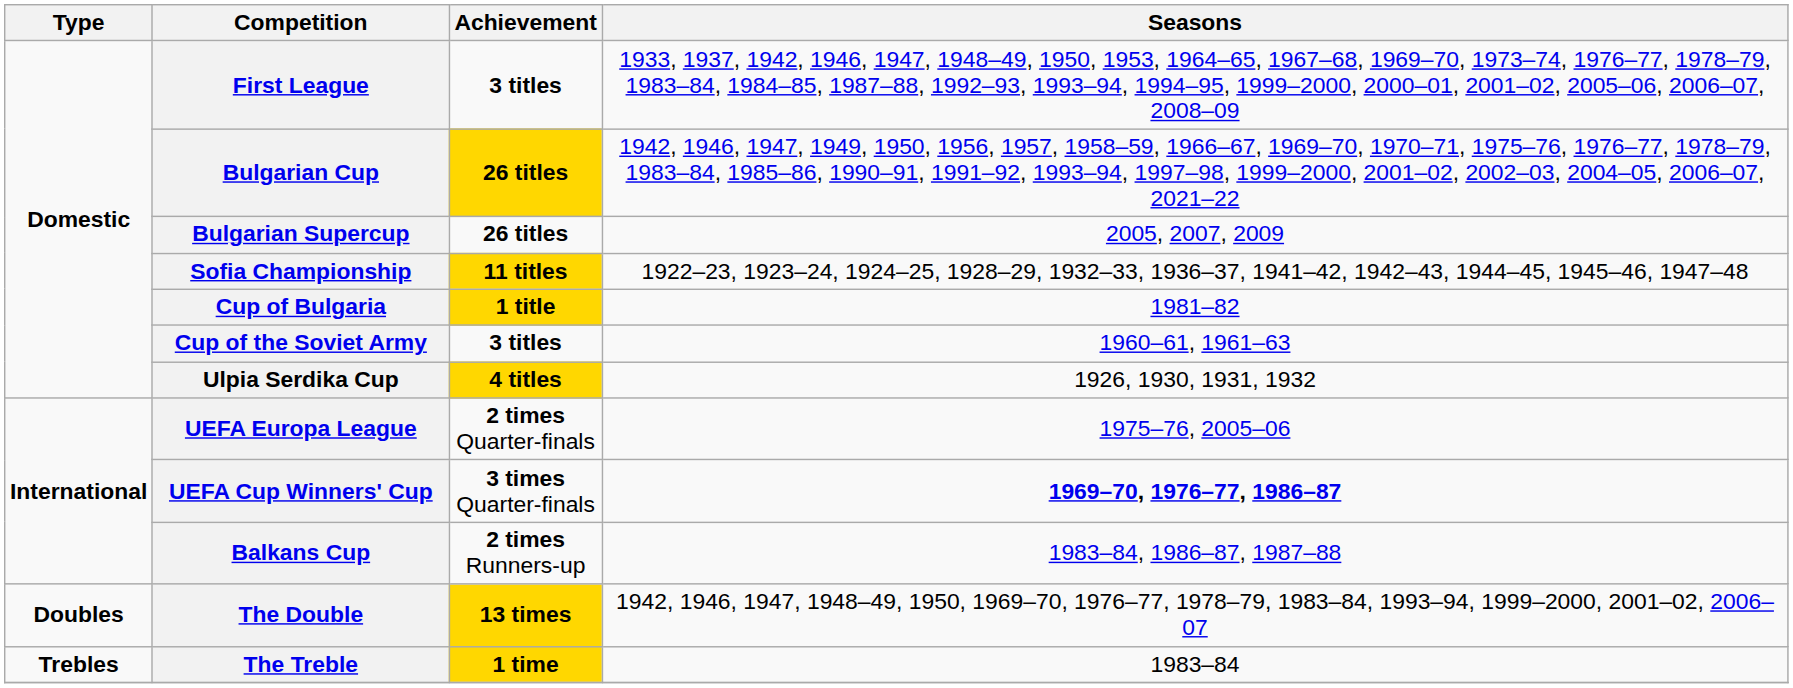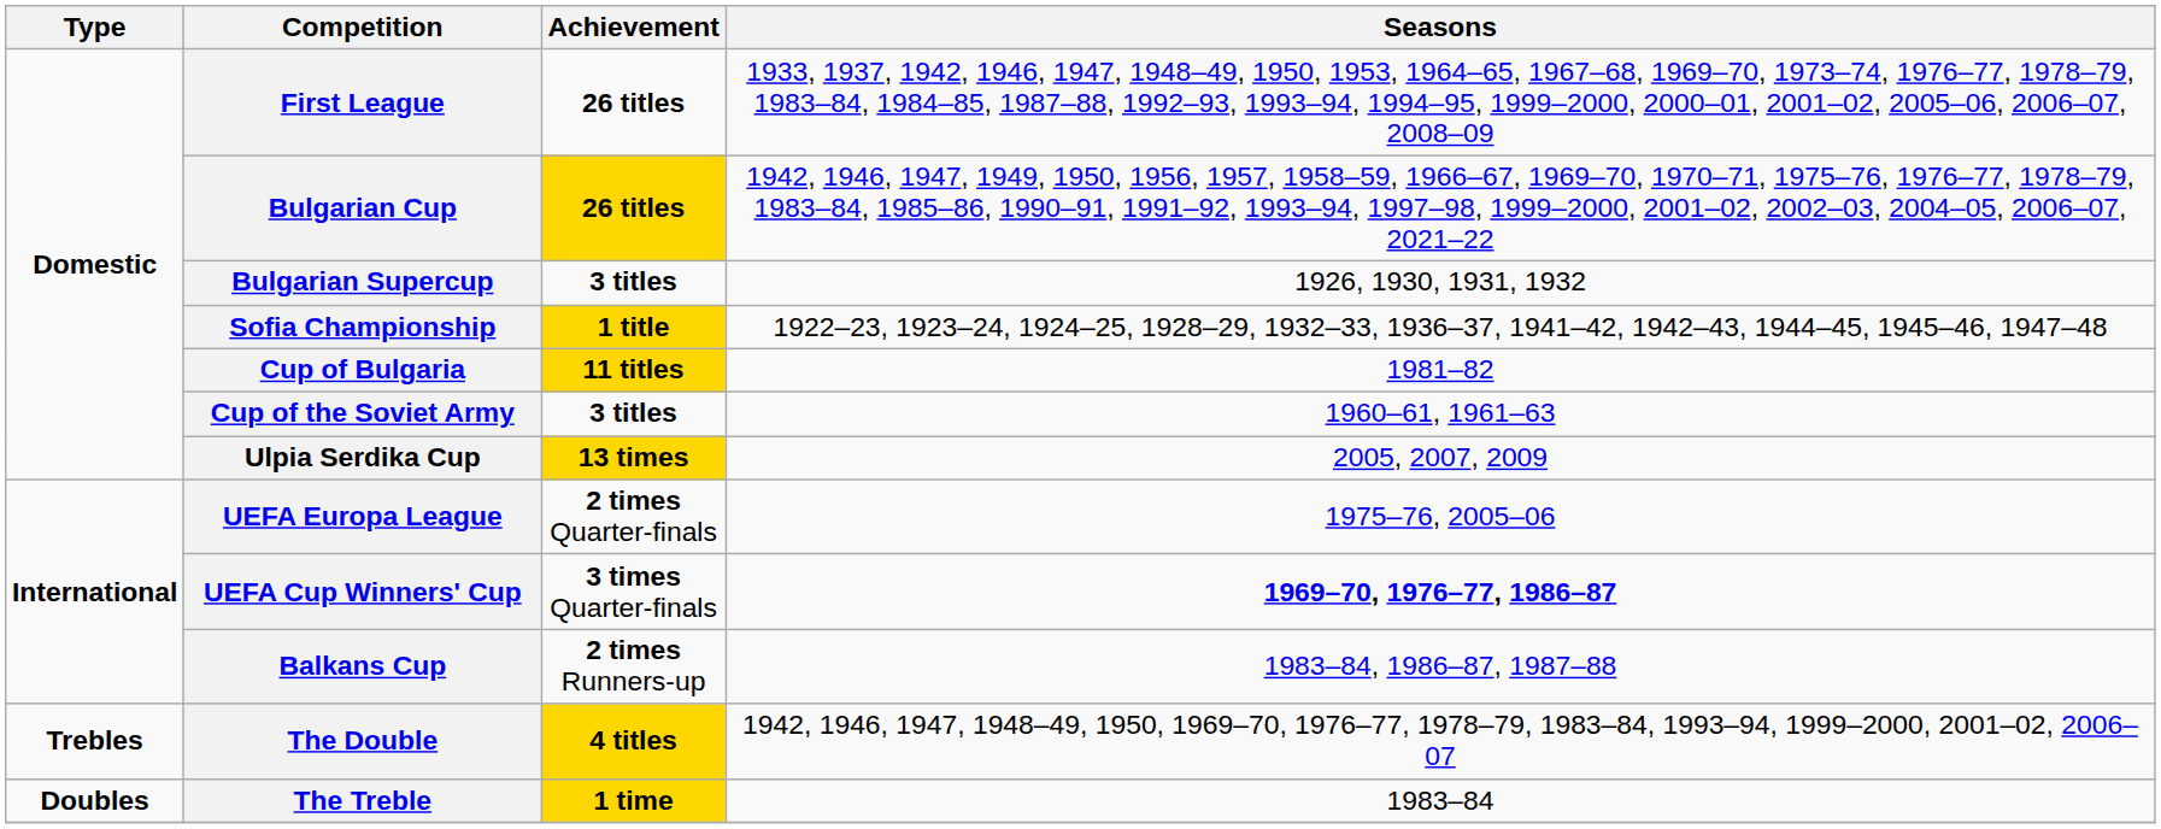First League | Achievement: 3 titles -> 26 titles
Bulgarian Supercup | Achievement: 26 titles -> 3 titles
Bulgarian Supercup | Seasons: 2005, 2007, 2009 -> 1926, 1930, 1931, 1932
Sofia Championship | Achievement: 11 titles -> 1 title
Cup of Bulgaria | Achievement: 1 title -> 11 titles
Ulpia Serdika Cup | Achievement: 4 titles -> 13 times
Ulpia Serdika Cup | Seasons: 1926, 1930, 1931, 1932 -> 2005, 2007, 2009
The Double | Type: Doubles -> Trebles
The Double | Achievement: 13 times -> 4 titles
The Treble | Type: Trebles -> Doubles
